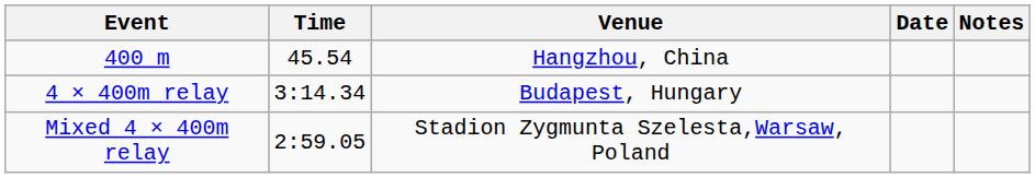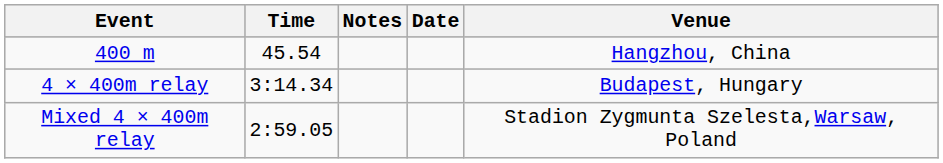columns swapped: Venue <-> Notes
